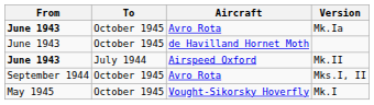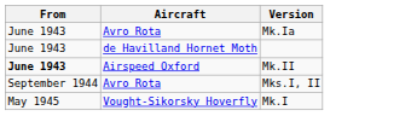- column: To | October 1945 | October 1945 | July 1944 | October 1945 | October 1945
Mk.Ia | From: bold -> normal
